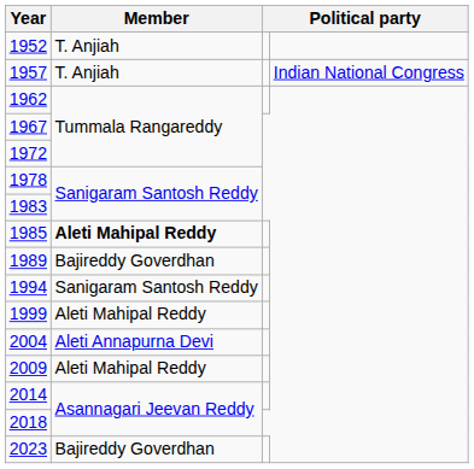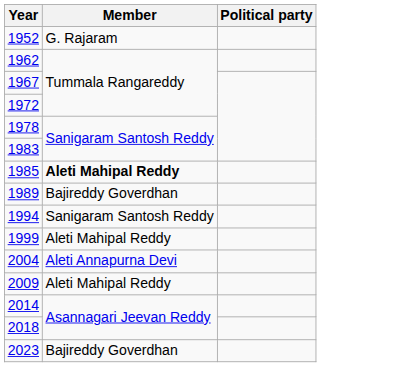1952 | Member: T. Anjiah -> G. Rajaram
- row: 1957 | T. Anjiah | Indian National Congress
